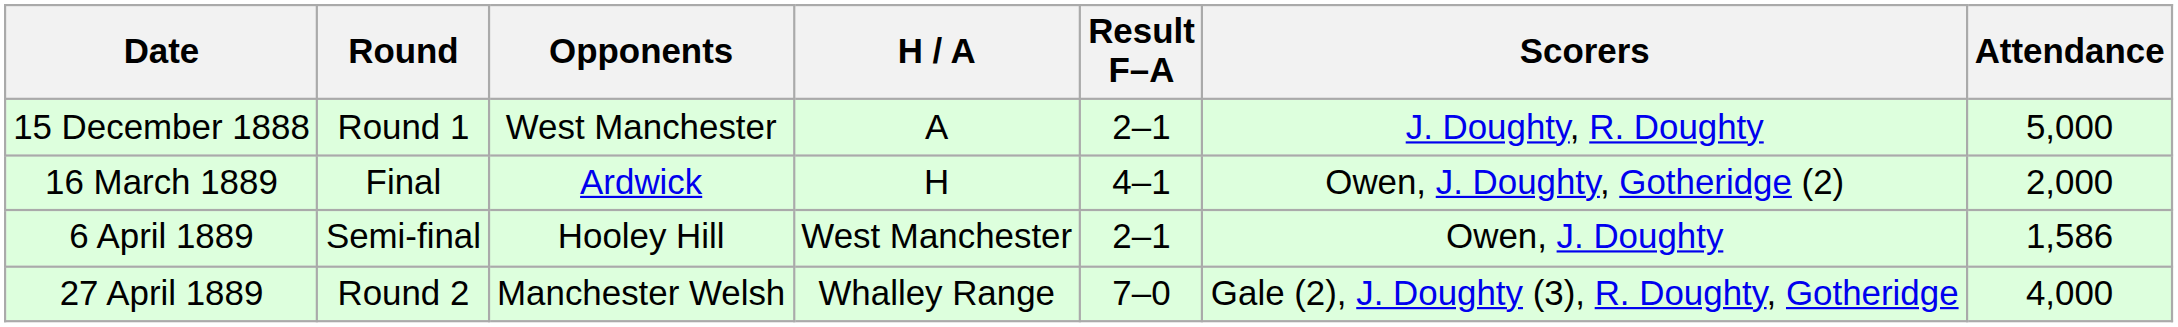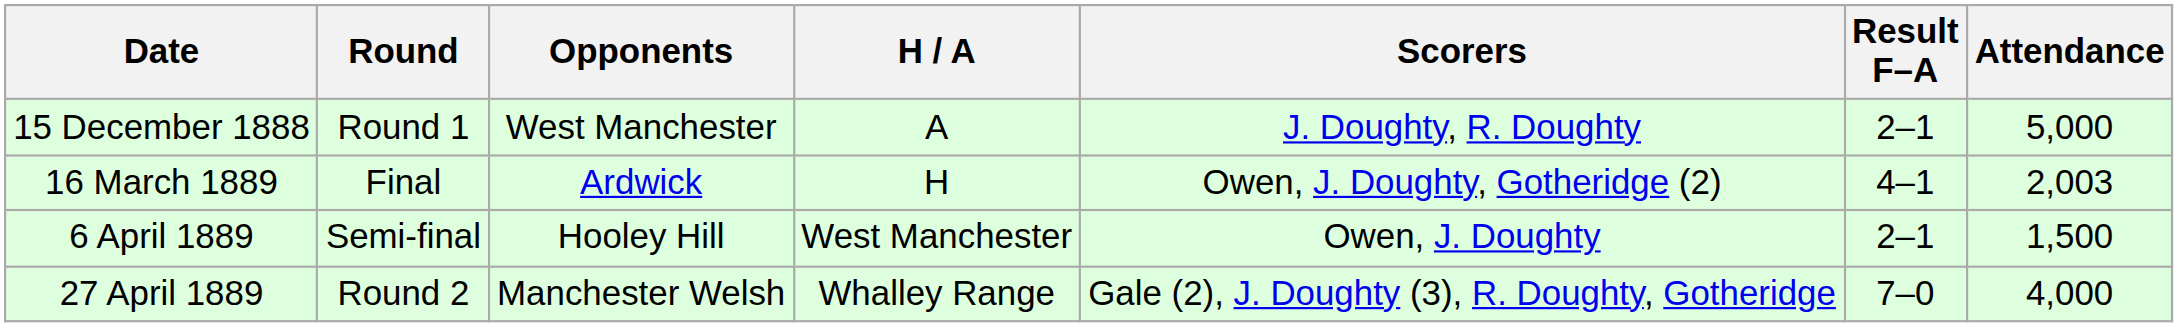columns swapped: Result F–A <-> Scorers
16 March 1889 | Attendance: 2,000 -> 2,003
6 April 1889 | Attendance: 1,586 -> 1,500
